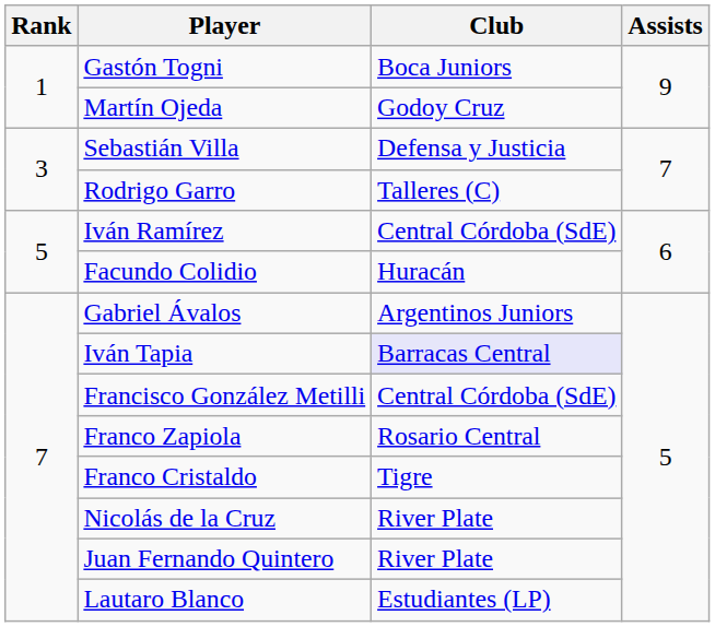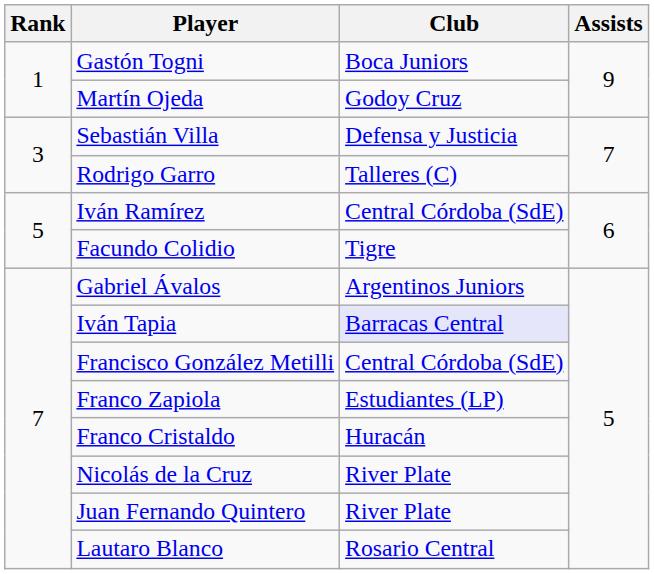Facundo Colidio | Club: Huracán -> Tigre
Franco Zapiola | Club: Rosario Central -> Estudiantes (LP)
Franco Cristaldo | Club: Tigre -> Huracán
Lautaro Blanco | Club: Estudiantes (LP) -> Rosario Central
